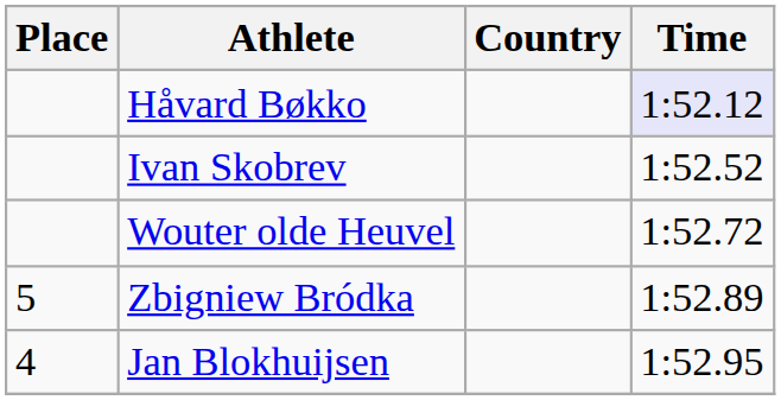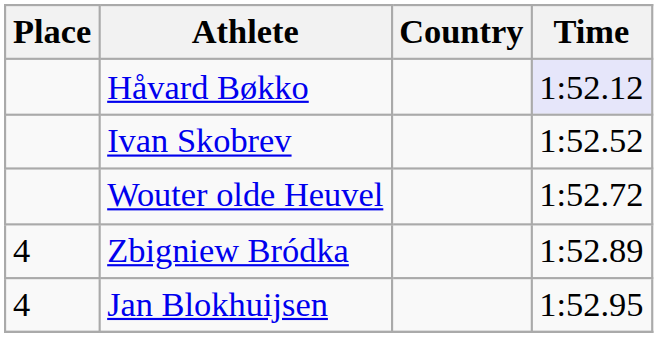Zbigniew Bródka | Place: 5 -> 4
